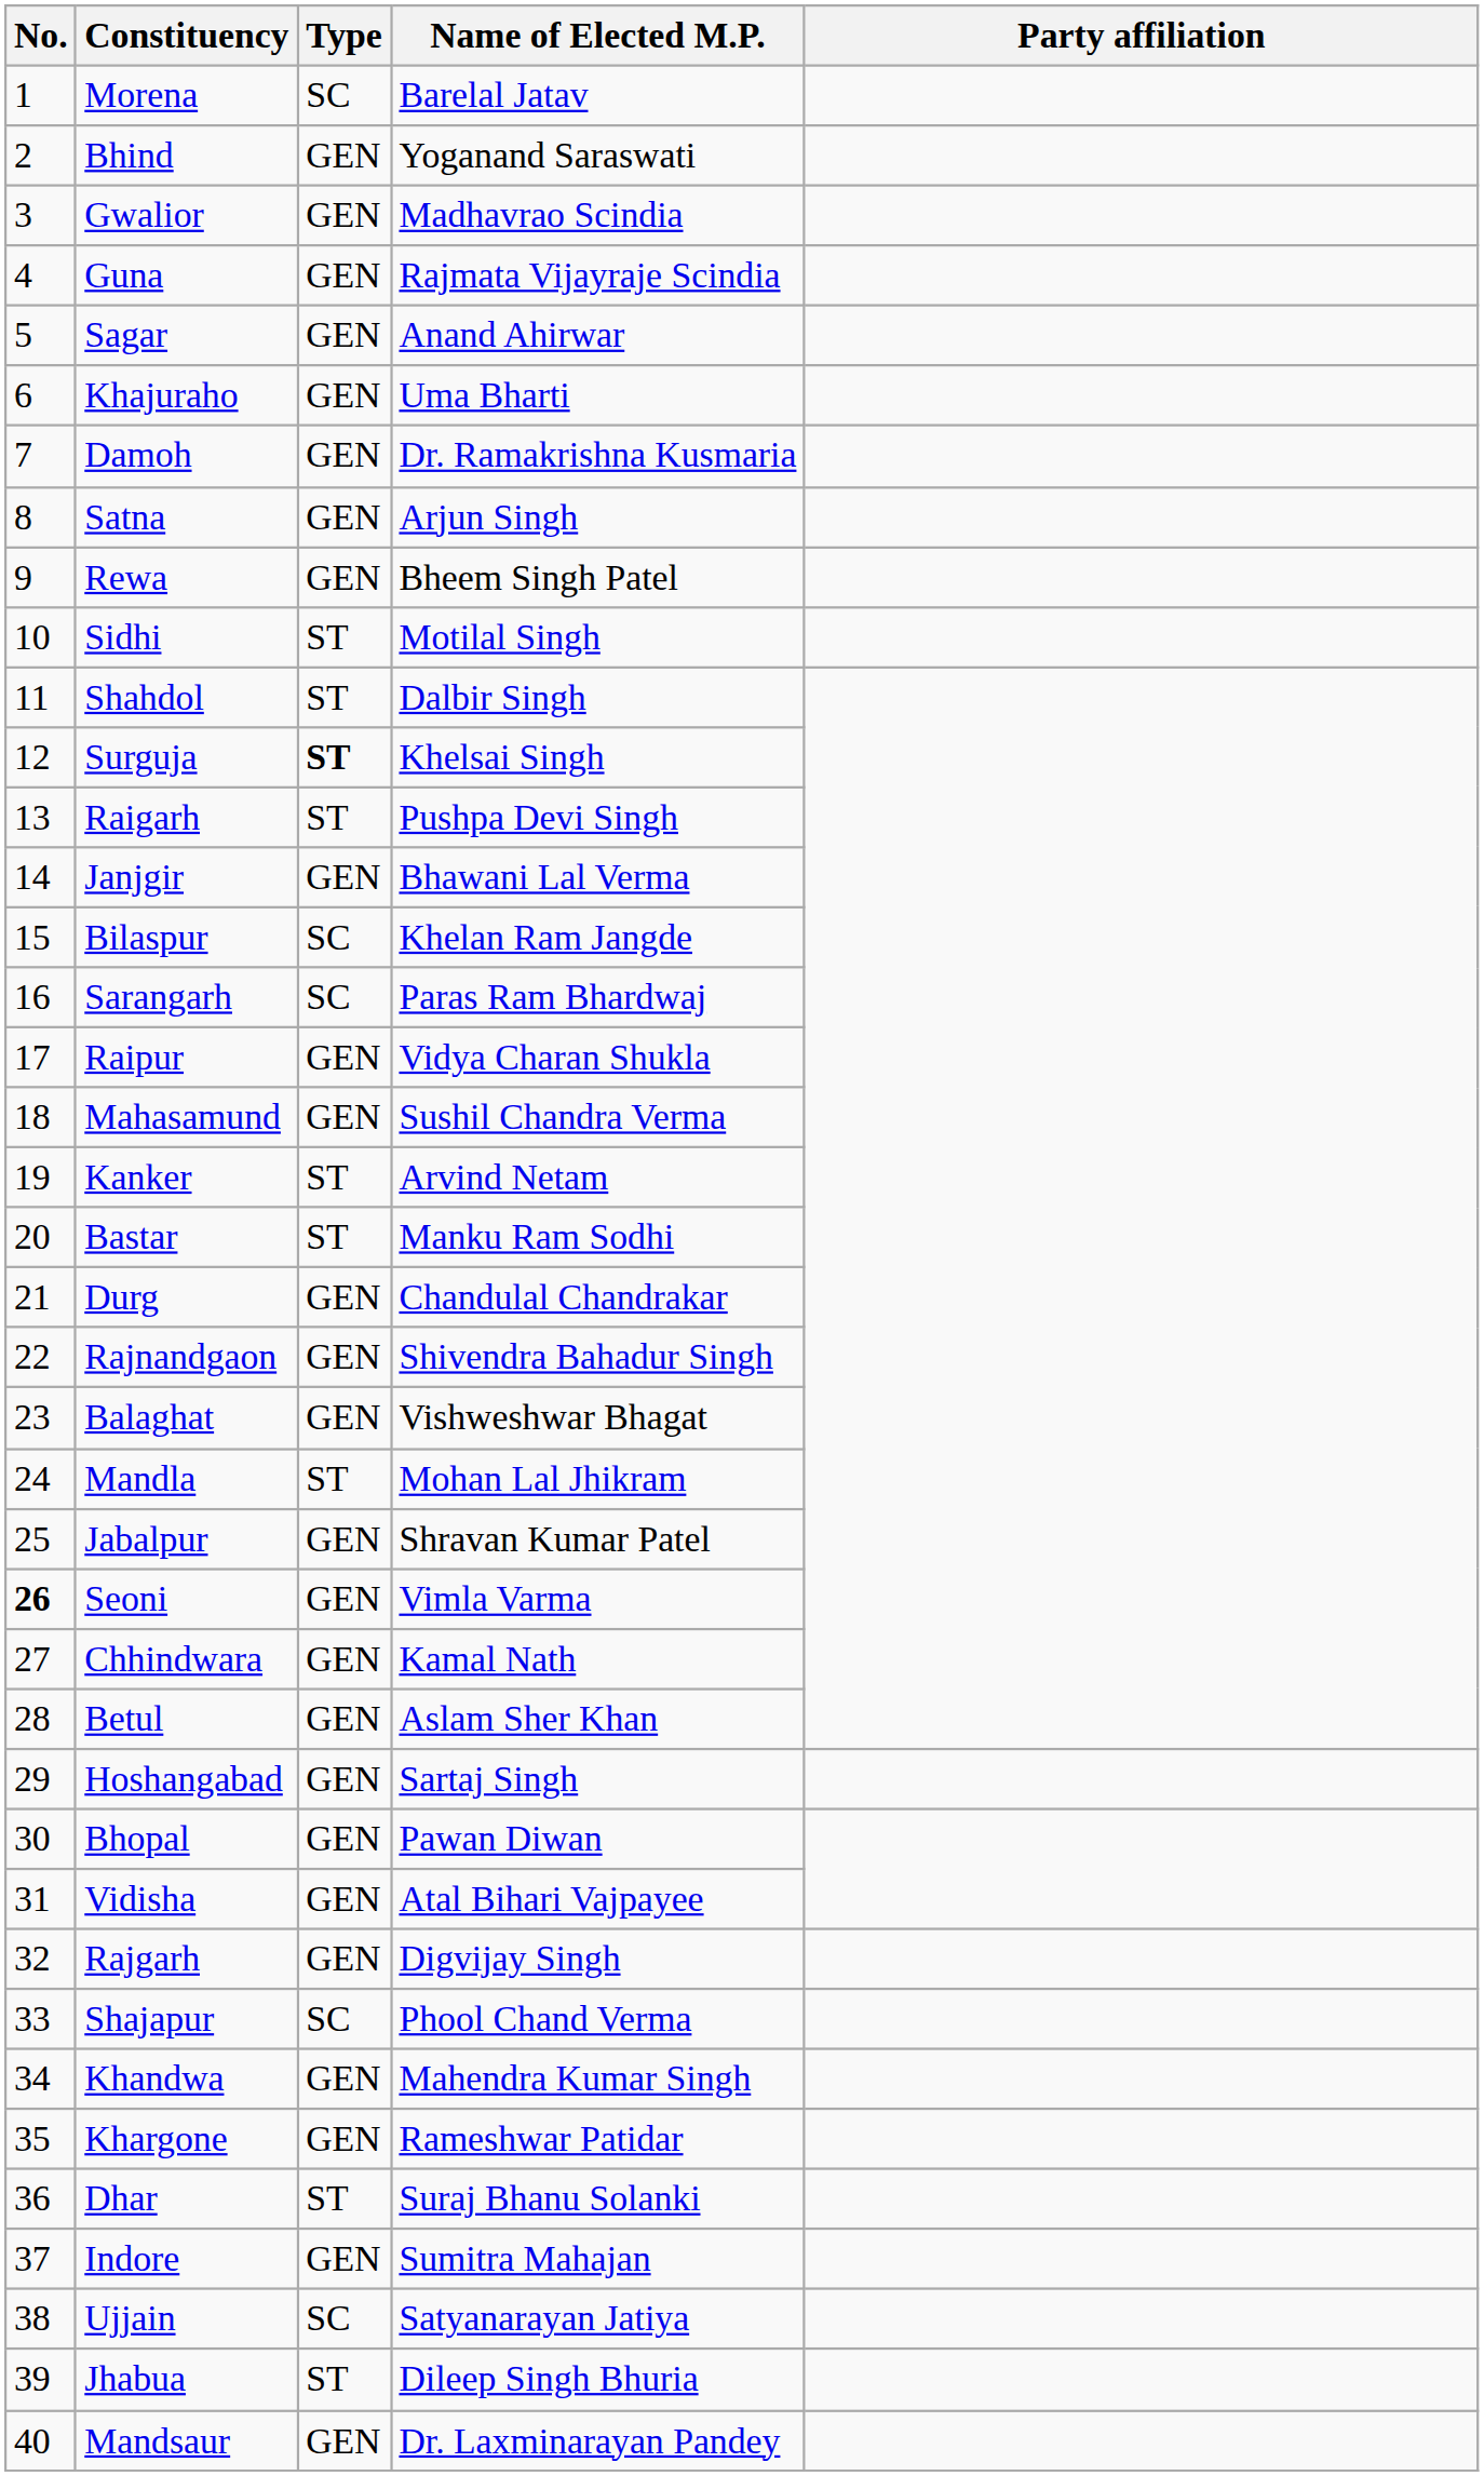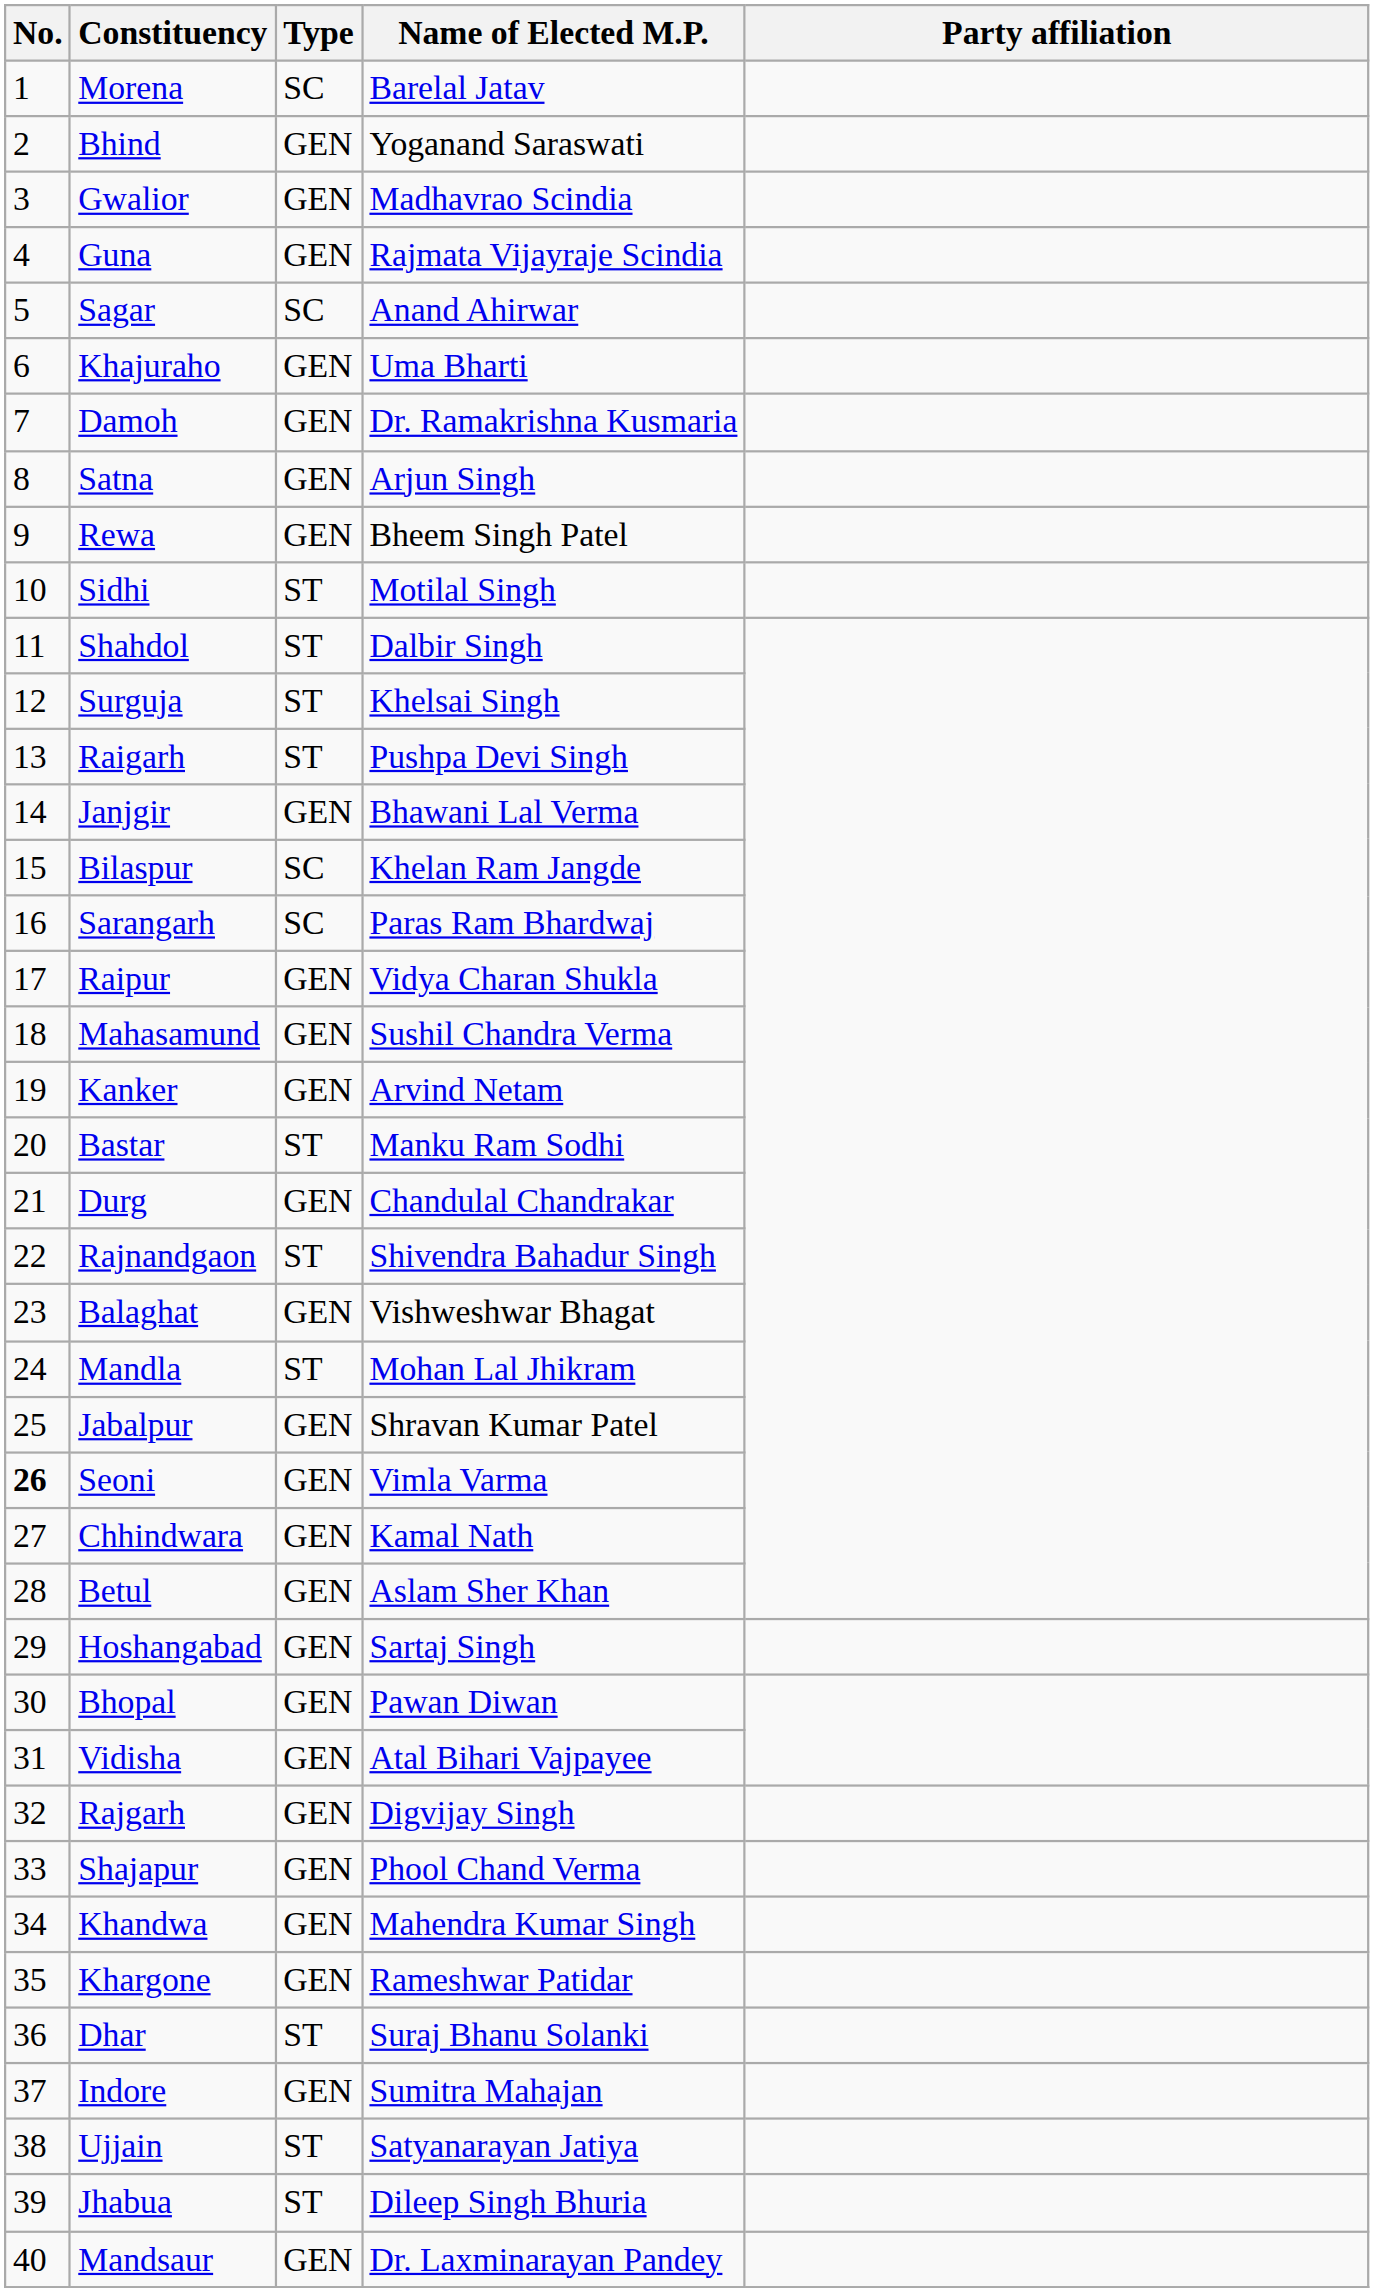Sagar | Type: GEN -> SC
Surguja | Type: bold -> normal
Kanker | Type: ST -> GEN
Rajnandgaon | Type: GEN -> ST
Shajapur | Type: SC -> GEN
Ujjain | Type: SC -> ST
